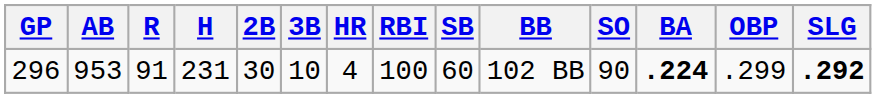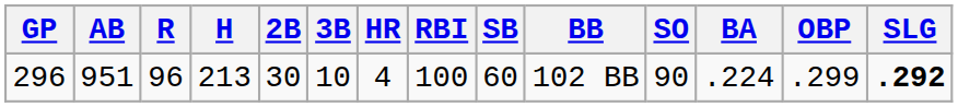296 | AB: 953 -> 951
296 | R: 91 -> 96
296 | H: 231 -> 213
296 | BA: bold -> normal
